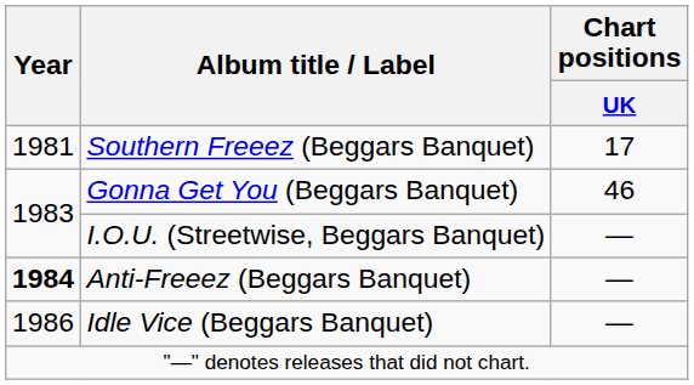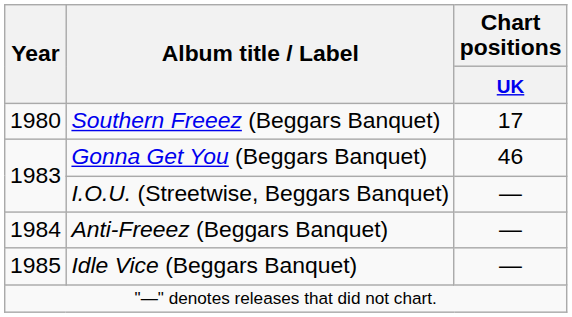Southern Freeez (Beggars Banquet) | Year: 1981 -> 1980
Anti-Freeez (Beggars Banquet) | Year: bold -> normal
Idle Vice (Beggars Banquet) | Year: 1986 -> 1985
